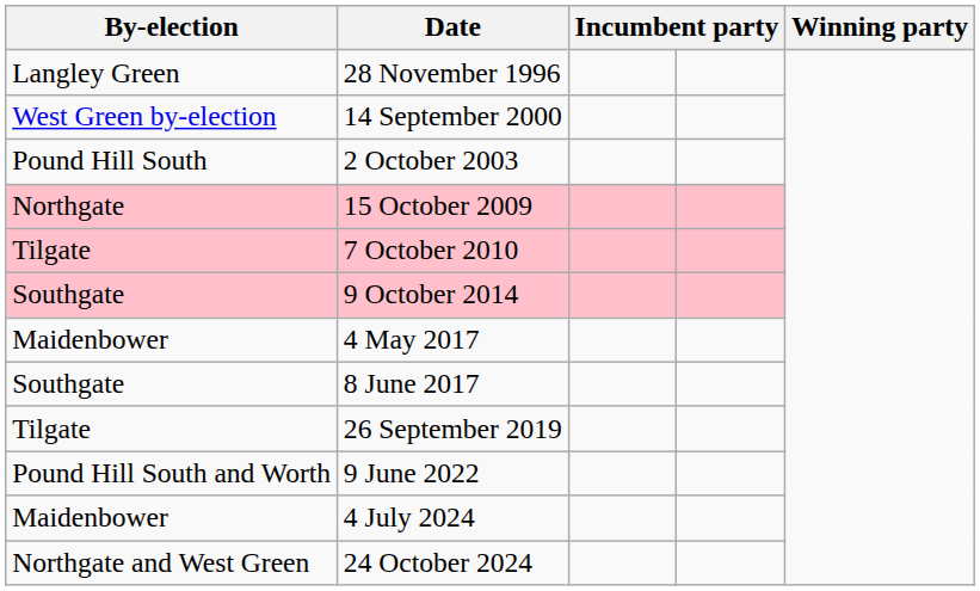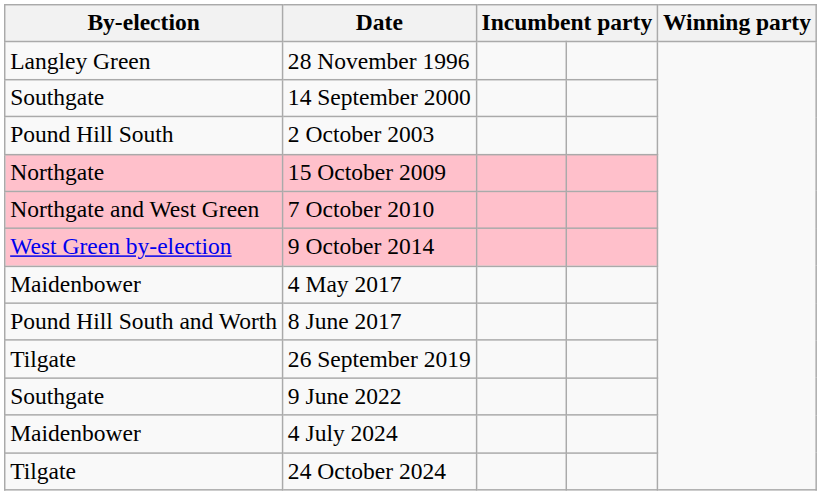14 September 2000 | By-election: West Green by-election -> Southgate
7 October 2010 | By-election: Tilgate -> Northgate and West Green
9 October 2014 | By-election: Southgate -> West Green by-election
8 June 2017 | By-election: Southgate -> Pound Hill South and Worth
9 June 2022 | By-election: Pound Hill South and Worth -> Southgate
24 October 2024 | By-election: Northgate and West Green -> Tilgate
